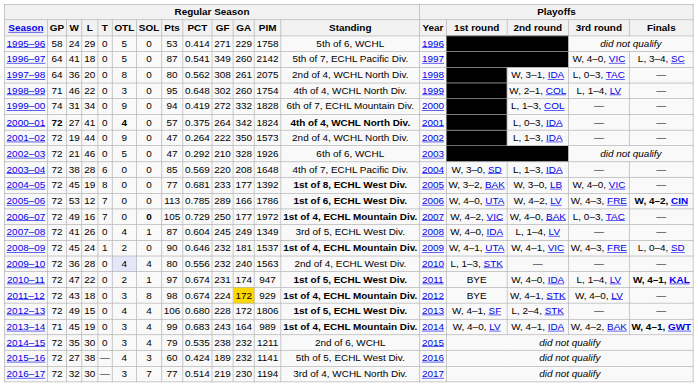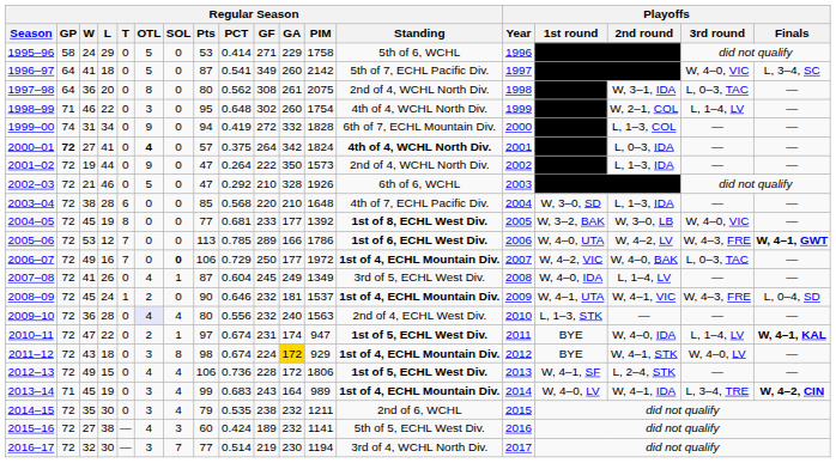2003–04 | Regular Season / PCT: 0.569 -> 0.568
2003–04 | Regular Season / GA: 208 -> 210
2005–06 | Playoffs / Finals: W, 4–2, CIN -> W, 4–1, GWT
2006–07 | Regular Season / Pts: 105 -> 106
2012–13 | Regular Season / PCT: 0.680 -> 0.736
2013–14 | Playoffs / 3rd round: W, 4–2, BAK -> L, 3–4, TRE
2013–14 | Playoffs / Finals: W, 4–1, GWT -> W, 4–2, CIN
